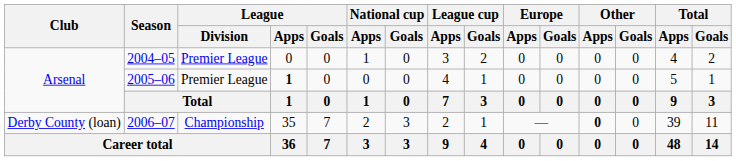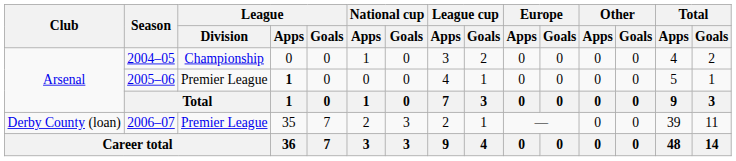2004–05 | League / Division: Premier League -> Championship
2006–07 | League / Division: Championship -> Premier League
2006–07 | Other / Apps: bold -> normal
